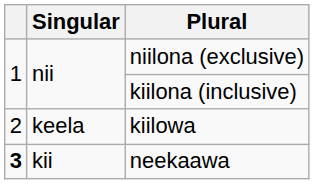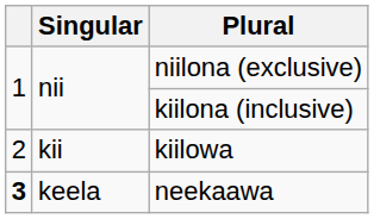kiilowa | Singular: keela -> kii
neekaawa | Singular: kii -> keela
